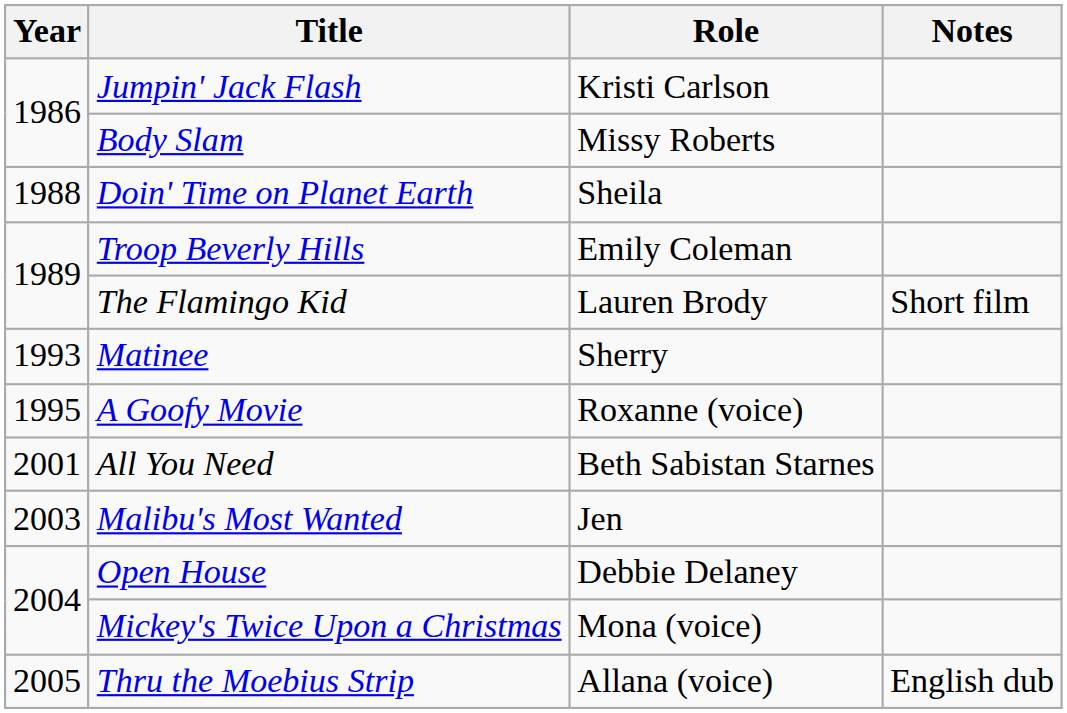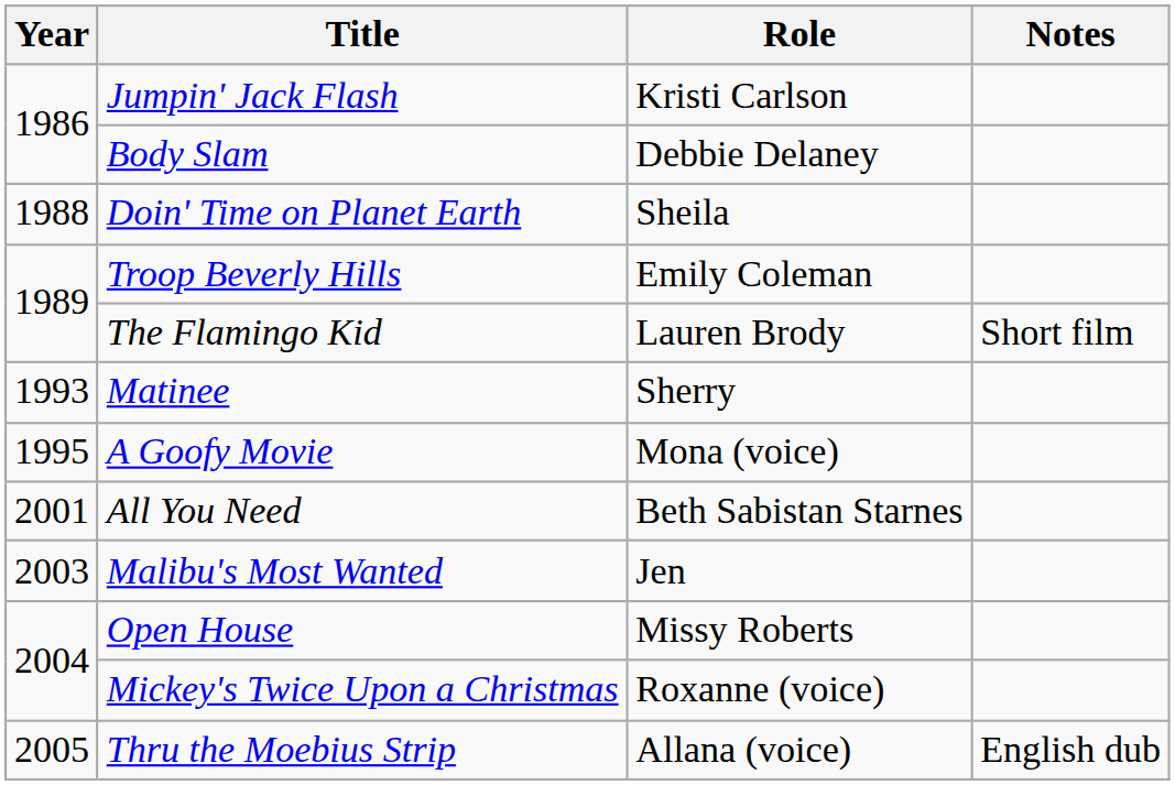Body Slam | Role: Missy Roberts -> Debbie Delaney
A Goofy Movie | Role: Roxanne (voice) -> Mona (voice)
Open House | Role: Debbie Delaney -> Missy Roberts
Mickey's Twice Upon a Christmas | Role: Mona (voice) -> Roxanne (voice)
